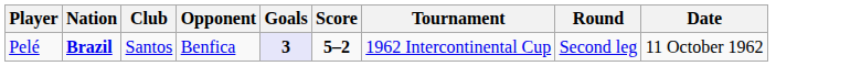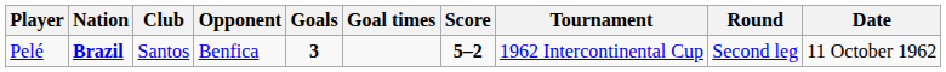+ column: Goal times
Pelé | Goals: lavender background -> no background
